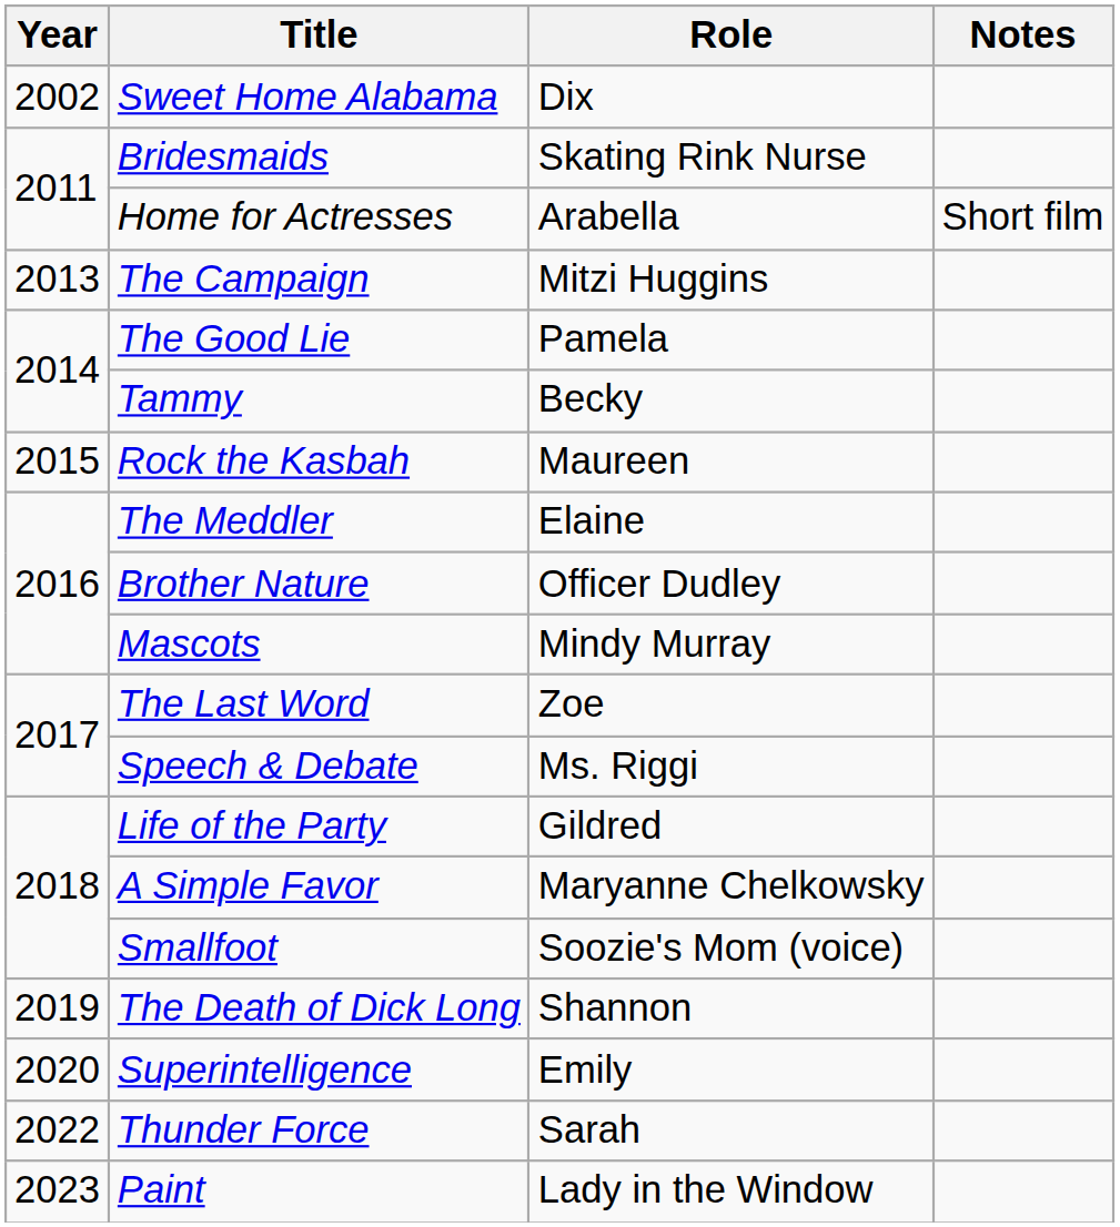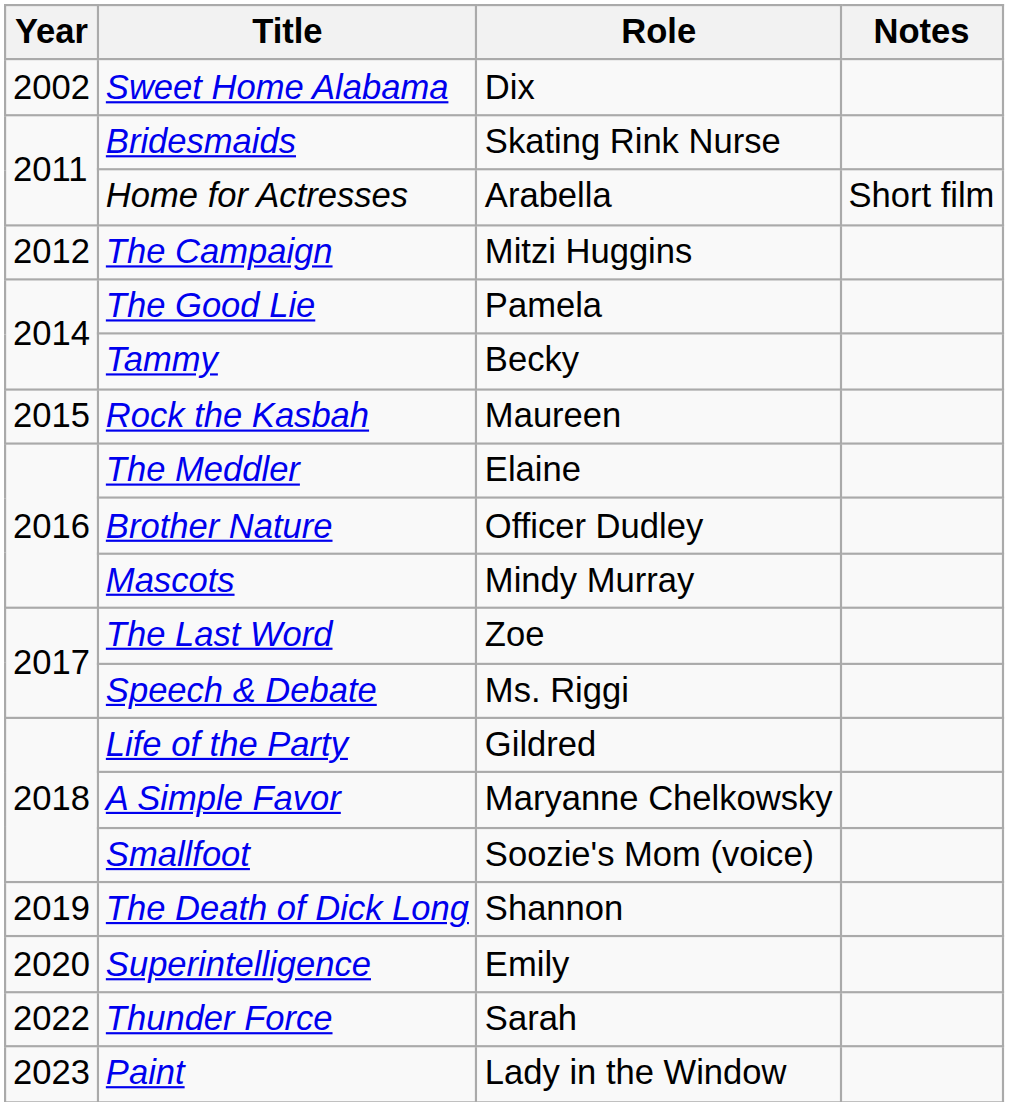The Campaign | Year: 2013 -> 2012
